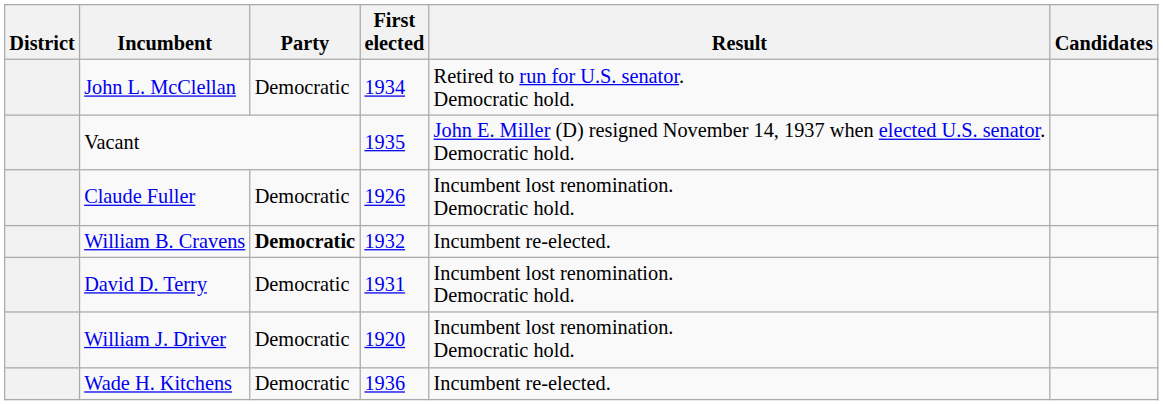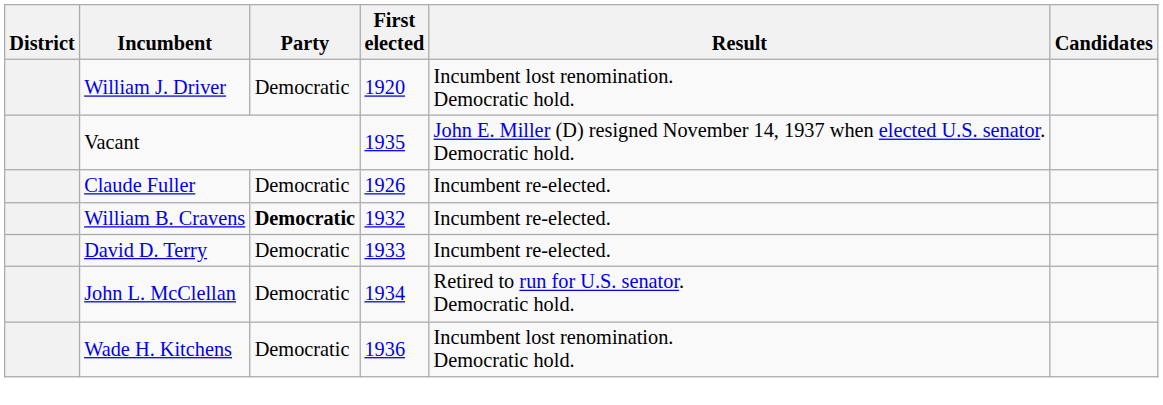rows swapped: William J. Driver <-> John L. McClellan
Claude Fuller | Result: Incumbent lost renomination. Democratic hold. -> Incumbent re-elected.
David D. Terry | First elected: 1931 -> 1933
David D. Terry | Result: Incumbent lost renomination. Democratic hold. -> Incumbent re-elected.
Wade H. Kitchens | Result: Incumbent re-elected. -> Incumbent lost renomination. Democratic hold.
